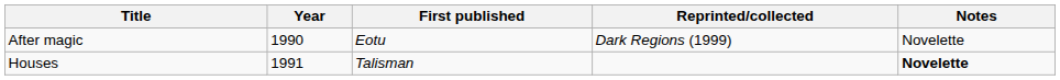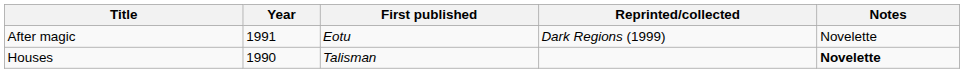After magic | Year: 1990 -> 1991
Houses | Year: 1991 -> 1990
